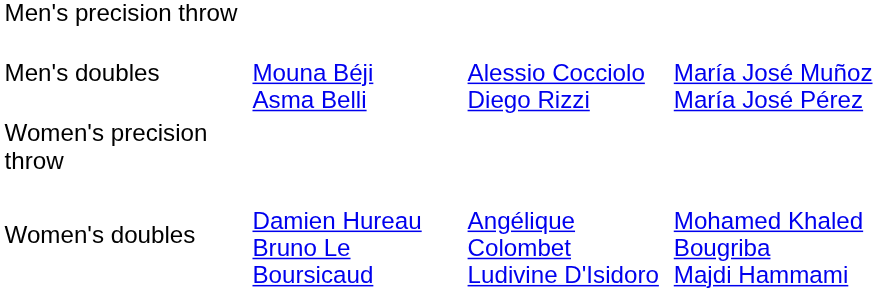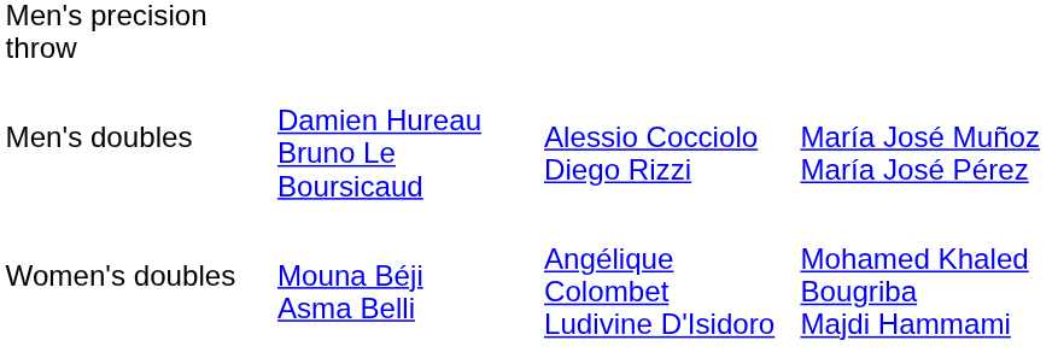Men's doubles | column 2: Mouna Béji Asma Belli -> Damien Hureau Bruno Le Boursicaud
- row: Women's precision throw
Women's doubles | column 2: Damien Hureau Bruno Le Boursicaud -> Mouna Béji Asma Belli
